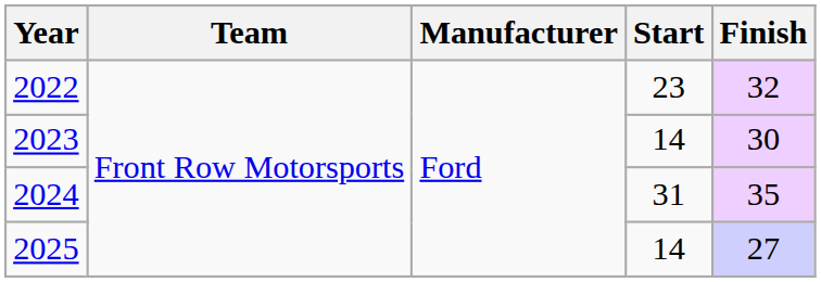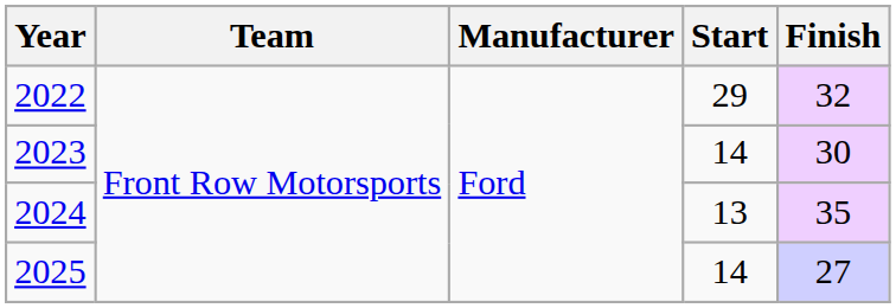2022 | Start: 23 -> 29
2024 | Start: 31 -> 13
